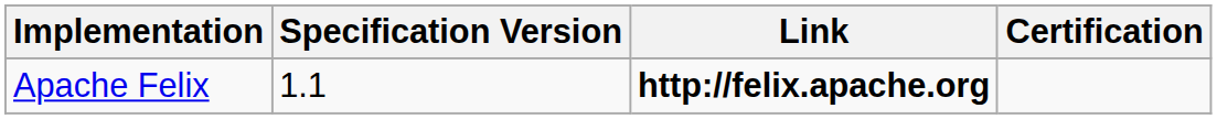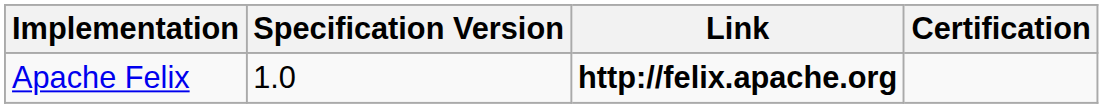Apache Felix | Specification Version: 1.1 -> 1.0
